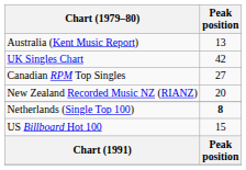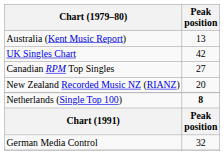- row: US Billboard Hot 100 | 15
+ row: German Media Control | 32
